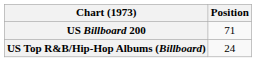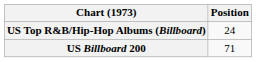rows swapped: US Billboard 200 <-> US Top R&B/Hip-Hop Albums (Billboard)
